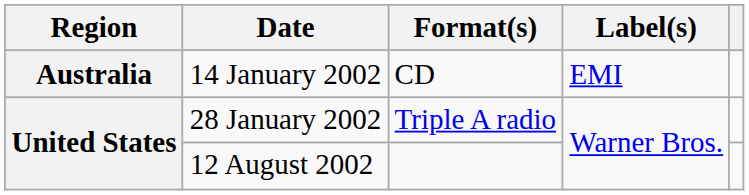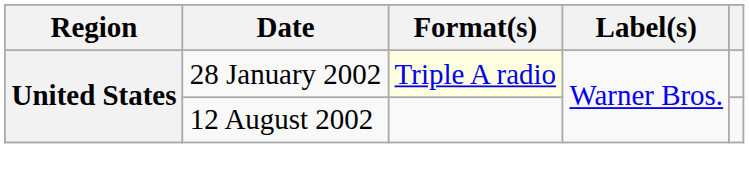- row: Australia | 14 January 2002 | CD | EMI
28 January 2002 | Format(s): no background -> lightyellow background
